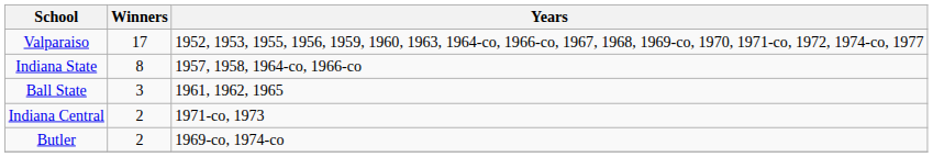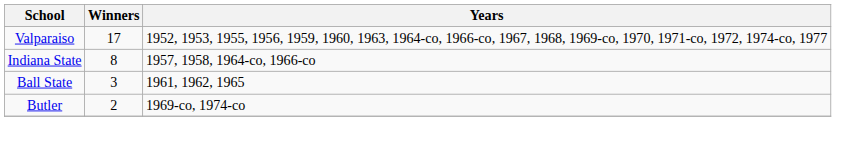- row: Indiana Central | 2 | 1971-co, 1973
